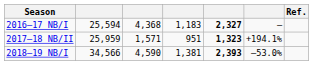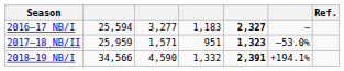2016–17 NB/I | column 3: 4,368 -> 3,277
2017–18 NB/II | column 6: +194.1% -> –53.0%
2018–19 NB/I | column 4: 1,381 -> 1,332
2018–19 NB/I | column 5: 2,393 -> 2,391
2018–19 NB/I | column 6: –53.0% -> +194.1%
